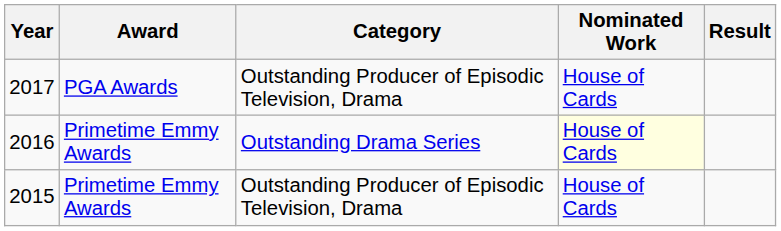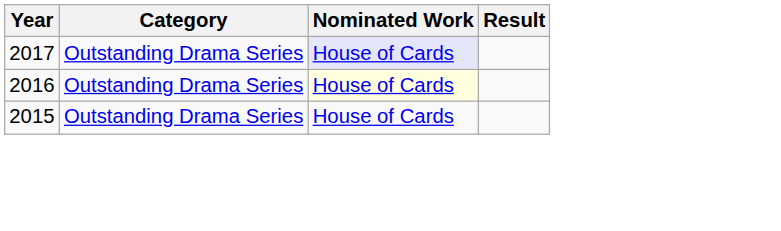- column: Award | PGA Awards | Primetime Emmy Awards | Primetime Emmy Awards
2017 | Category: Outstanding Producer of Episodic Television, Drama -> Outstanding Drama Series
2017 | Nominated Work: no background -> lavender background
2015 | Category: Outstanding Producer of Episodic Television, Drama -> Outstanding Drama Series
